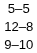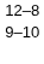- row: 5–5
